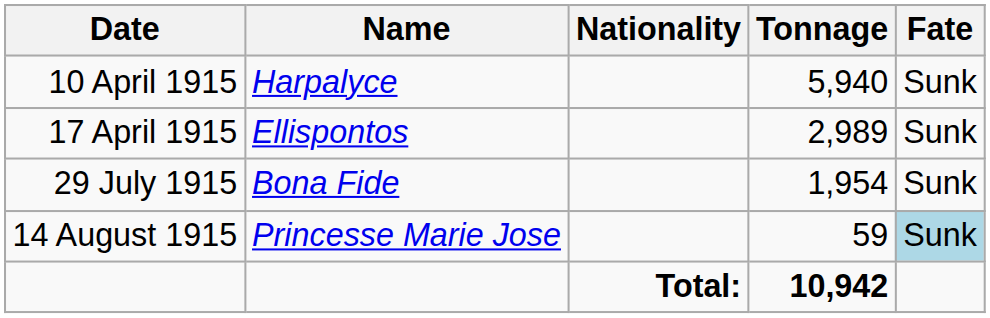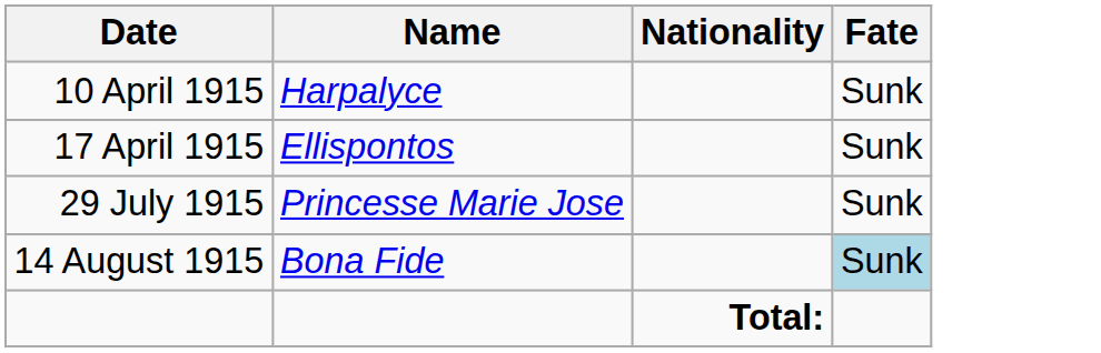- column: Tonnage | 5,940 | 2,989 | 1,954 | 59 | 10,942
29 July 1915 | Name: Bona Fide -> Princesse Marie Jose
14 August 1915 | Name: Princesse Marie Jose -> Bona Fide
